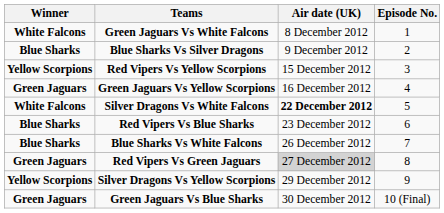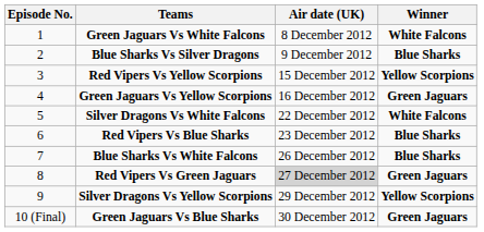columns swapped: Episode No. <-> Winner
Silver Dragons Vs White Falcons | Air date (UK): bold -> normal
